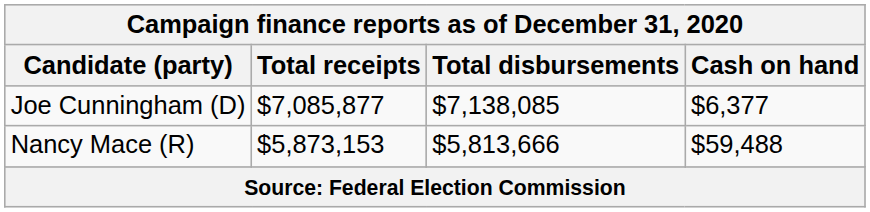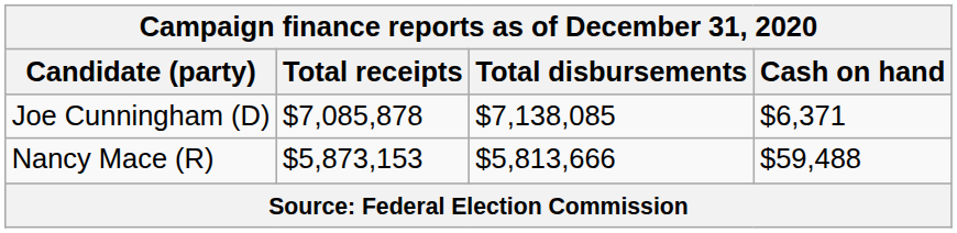Joe Cunningham (D) | Total receipts: $7,085,877 -> $7,085,878
Joe Cunningham (D) | Cash on hand: $6,377 -> $6,371
